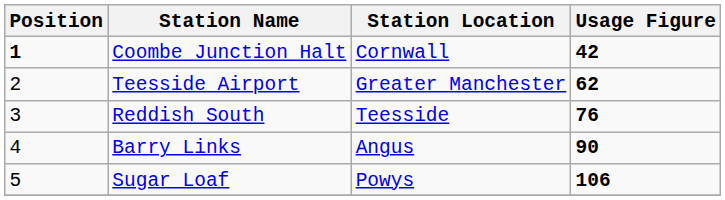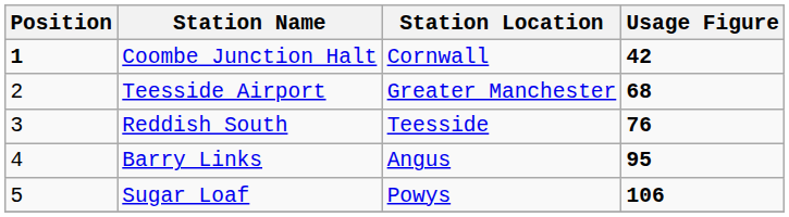Teesside Airport | Usage Figure: 62 -> 68
Barry Links | Usage Figure: 90 -> 95
